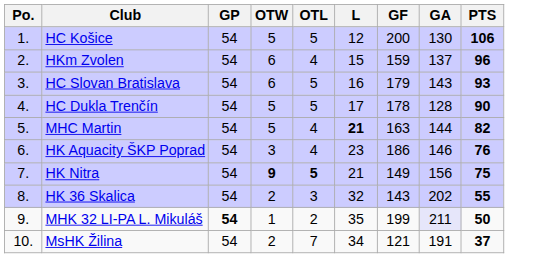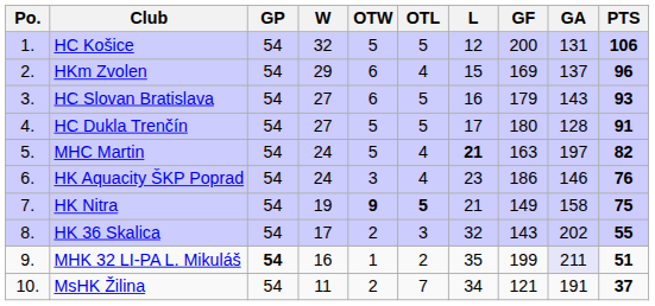+ column: W | 32 | 29 | 27 | 27 | 24 | 24 | 19 | 17 | 16 | 11
HC Košice | GA: 130 -> 131
HKm Zvolen | GF: 159 -> 169
HC Dukla Trenčín | GF: 178 -> 180
HC Dukla Trenčín | PTS: 90 -> 91
MHC Martin | GA: 144 -> 197
HK Nitra | GA: 156 -> 158
MHK 32 LI-PA L. Mikuláš | PTS: 50 -> 51
